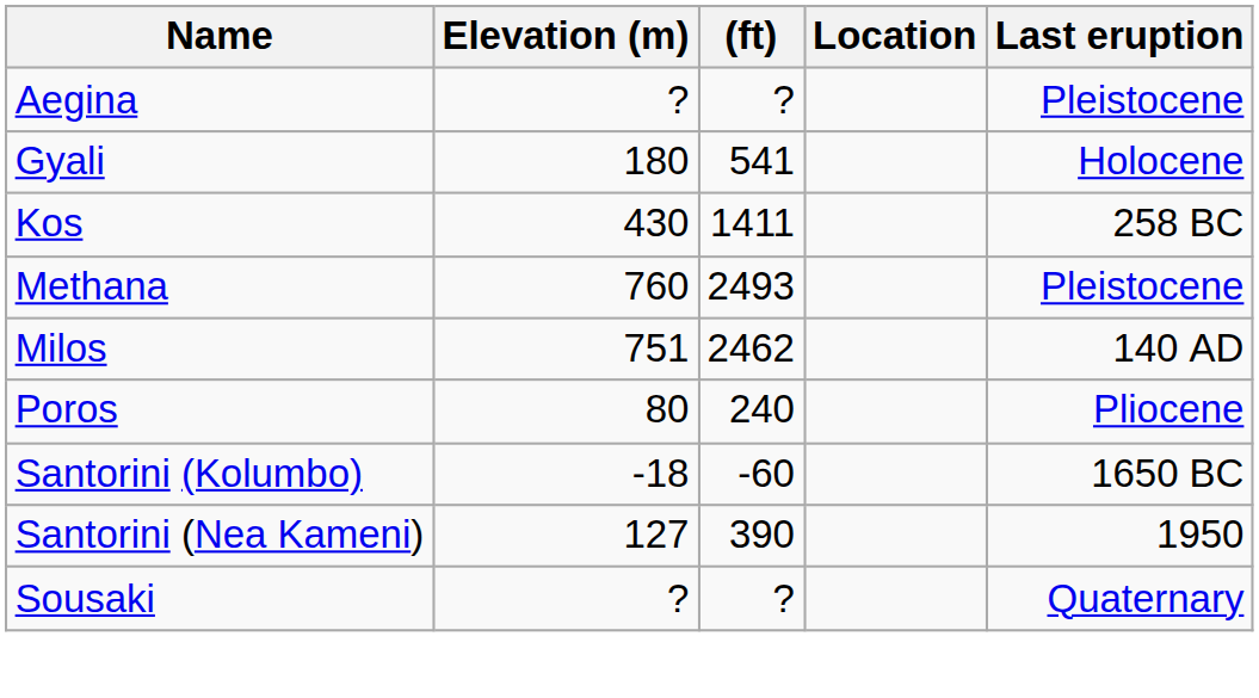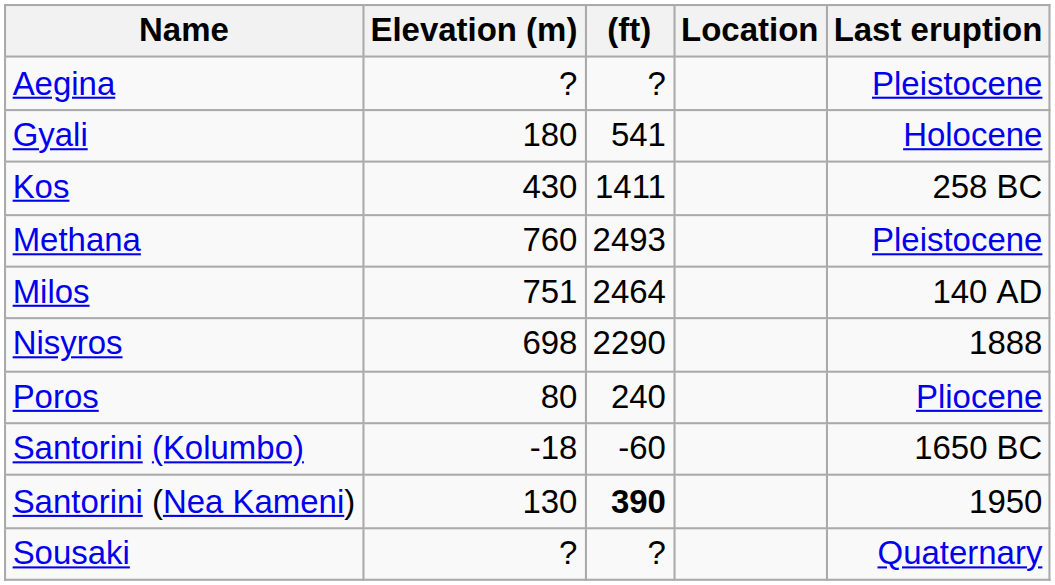Milos | (ft): 2462 -> 2464
+ row: Nisyros | 698 | 2290 | 1888
Santorini (Nea Kameni) | Elevation (m): 127 -> 130
Santorini (Nea Kameni) | (ft): normal -> bold
